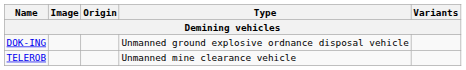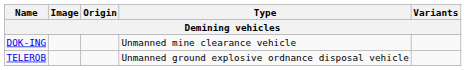DOK-ING | Type: Unmanned ground explosive ordnance disposal vehicle -> Unmanned mine clearance vehicle
TELEROB | Type: Unmanned mine clearance vehicle -> Unmanned ground explosive ordnance disposal vehicle
